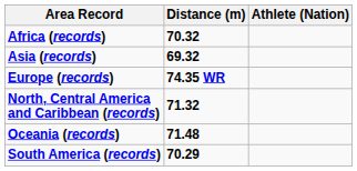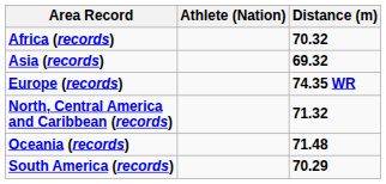columns swapped: Athlete (Nation) <-> Distance (m)
